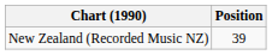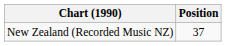New Zealand (Recorded Music NZ) | Position: 39 -> 37
